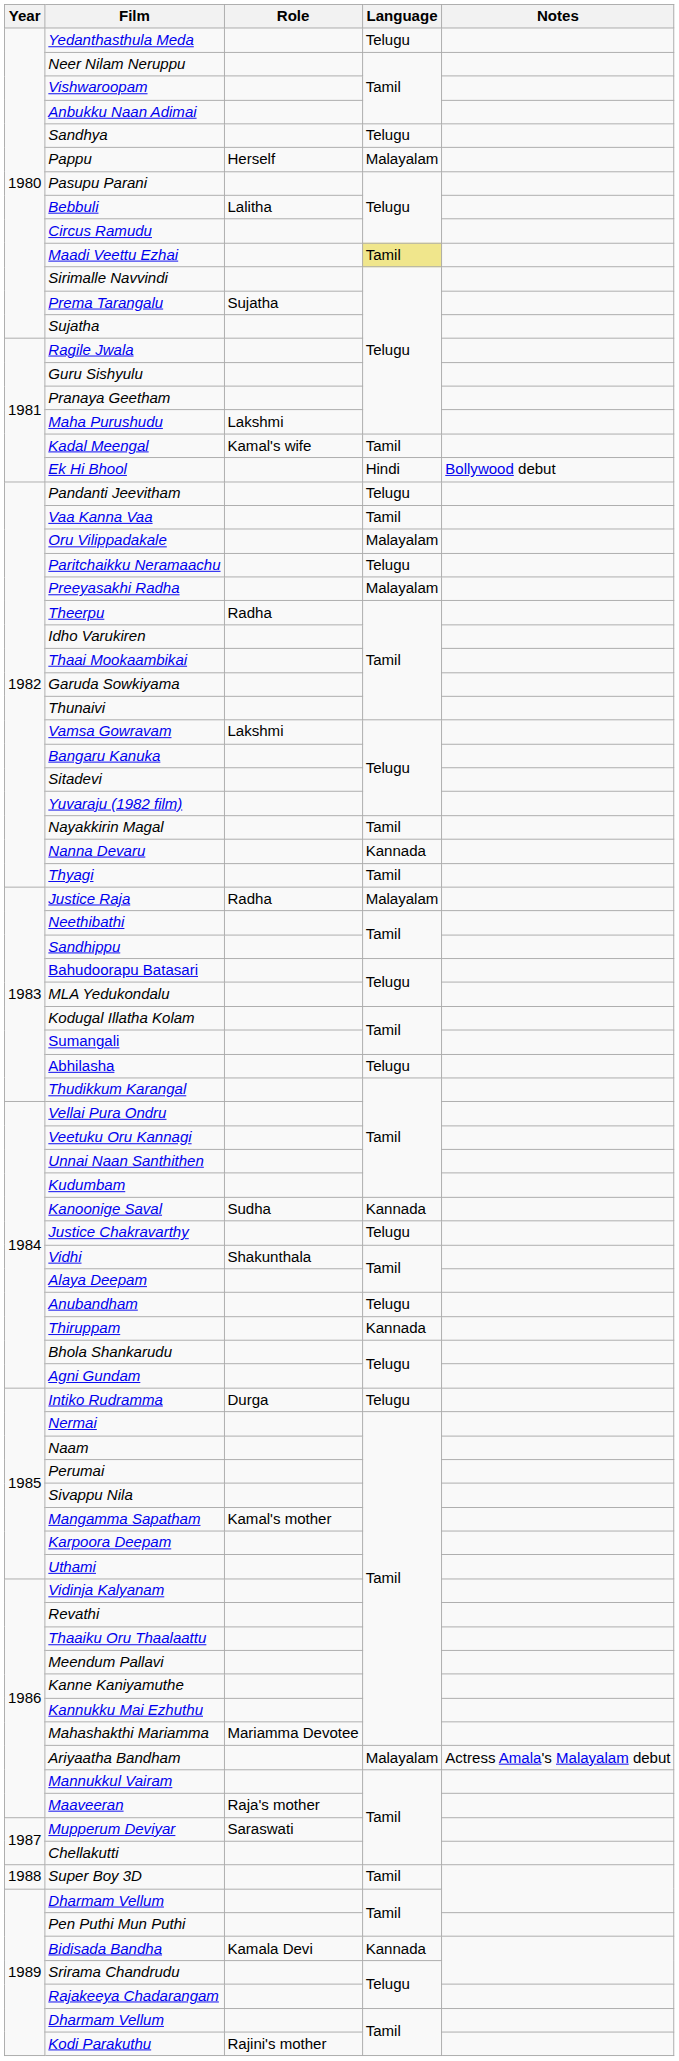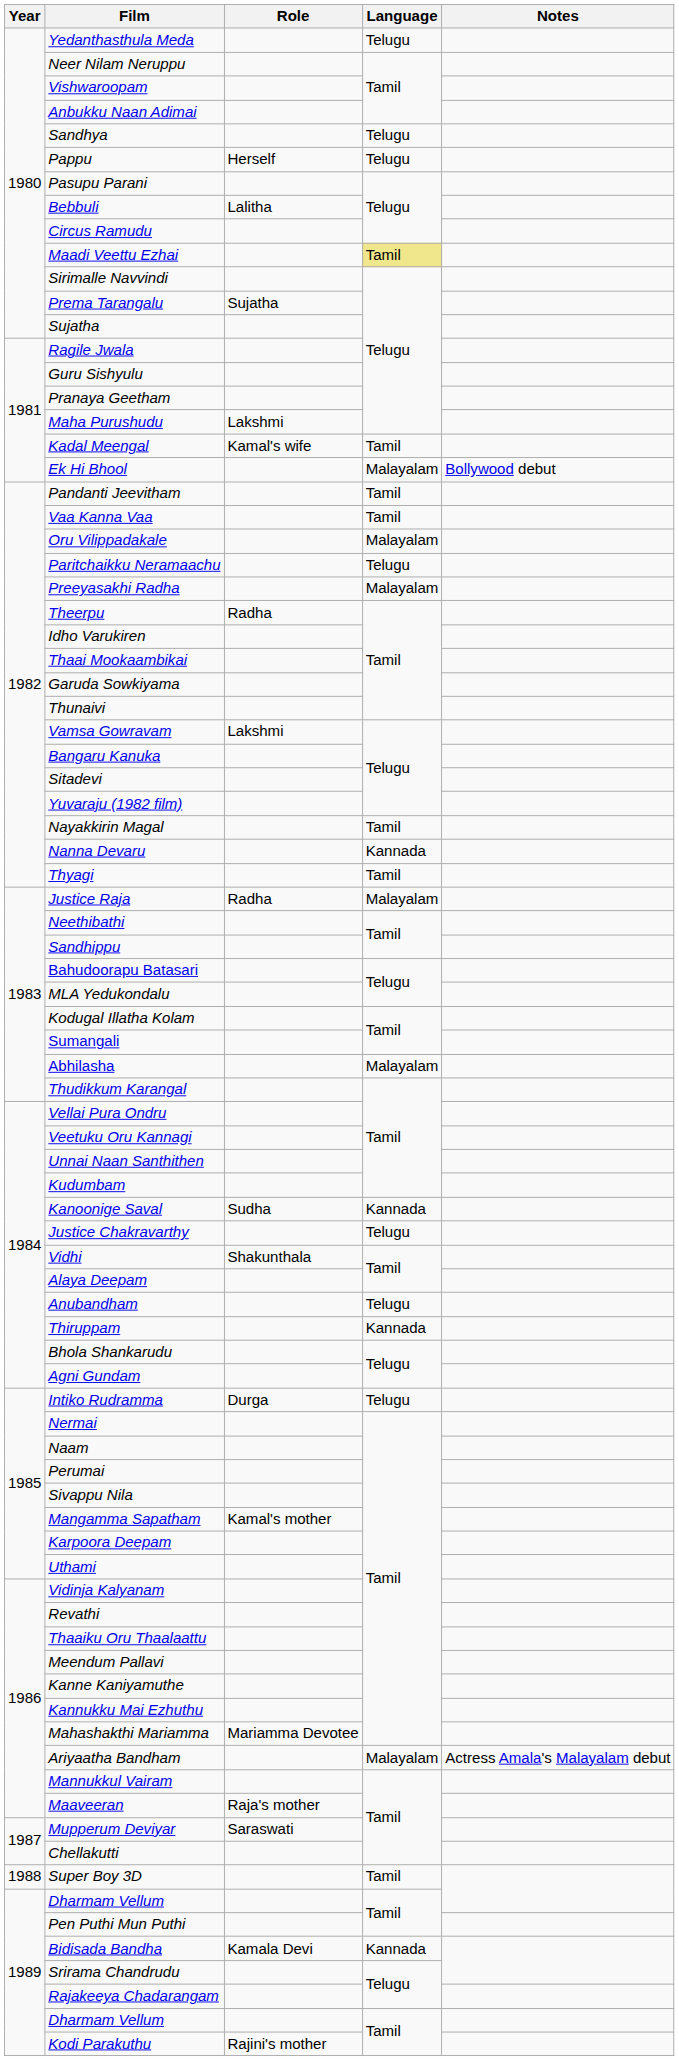Pappu | Language: Malayalam -> Telugu
Ek Hi Bhool | Language: Hindi -> Malayalam
Pandanti Jeevitham | Language: Telugu -> Tamil
Abhilasha | Language: Telugu -> Malayalam
